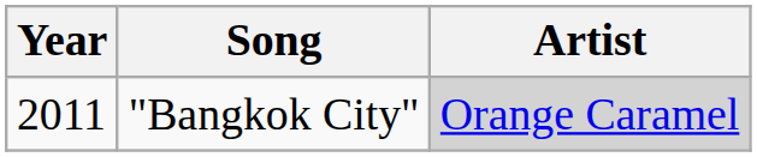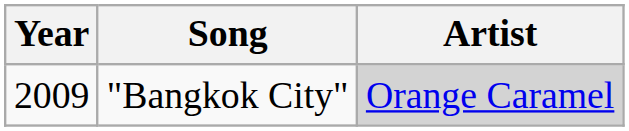"Bangkok City" | Year: 2011 -> 2009
